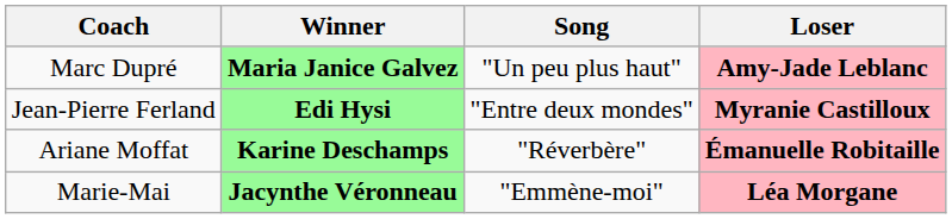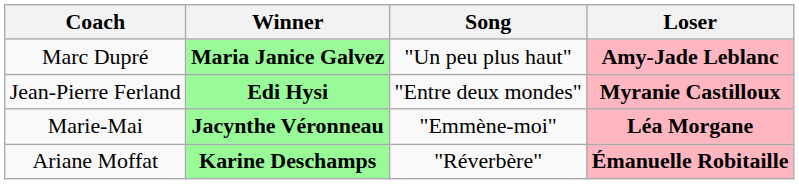rows swapped: Marie-Mai <-> Ariane Moffat
